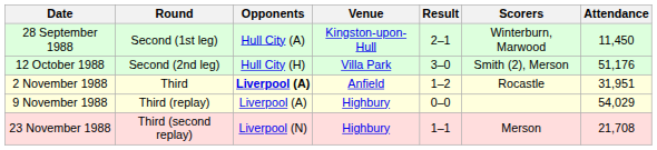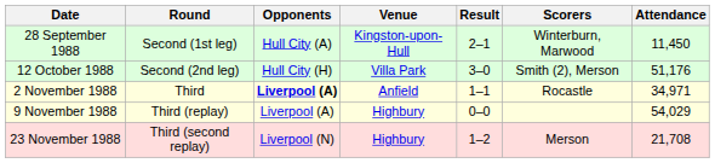2 November 1988 | Result: 1–2 -> 1–1
2 November 1988 | Attendance: 31,951 -> 34,971
23 November 1988 | Result: 1–1 -> 1–2
